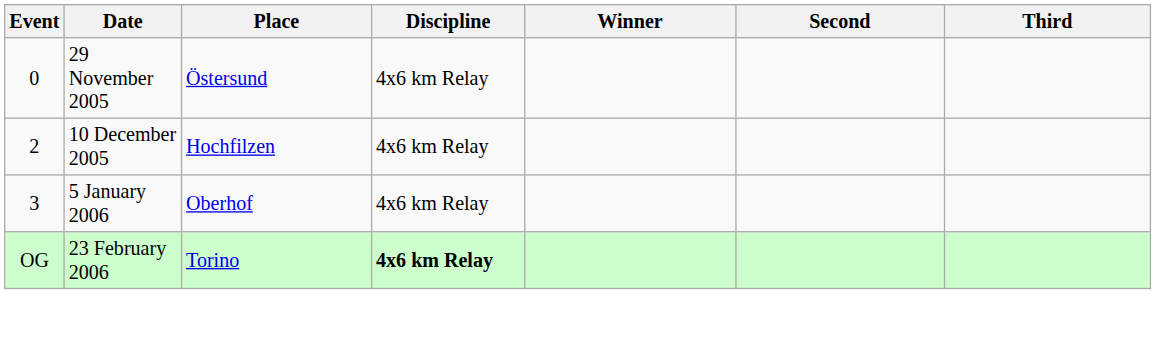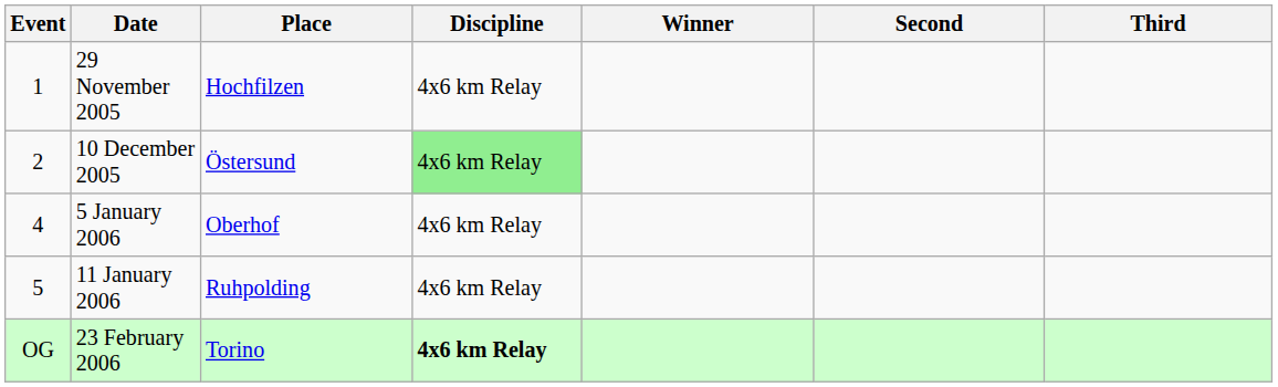29 November 2005 | Event: 0 -> 1
29 November 2005 | Place: Östersund -> Hochfilzen
10 December 2005 | Place: Hochfilzen -> Östersund
10 December 2005 | Discipline: no background -> lightgreen background
5 January 2006 | Event: 3 -> 4
+ row: 5 | 11 January 2006 | Ruhpolding | 4x6 km Relay
